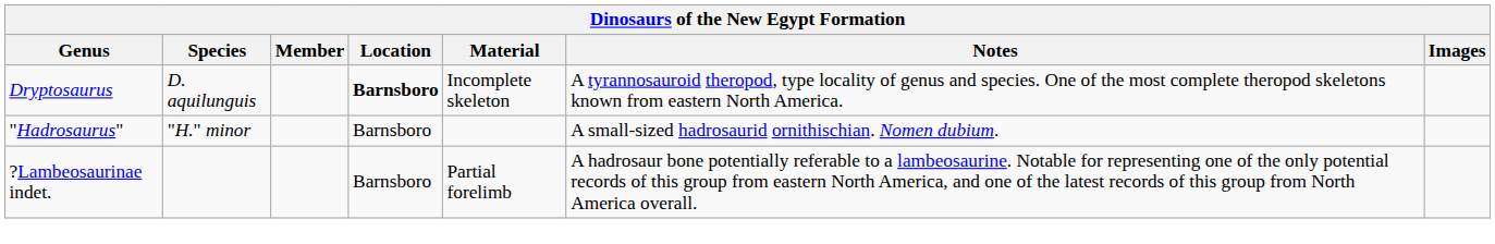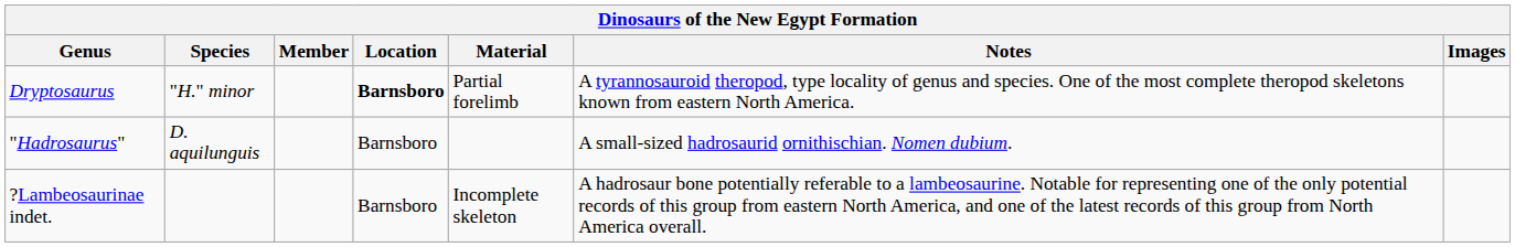Dryptosaurus | Species: D. aquilunguis -> "H." minor
Dryptosaurus | Material: Incomplete skeleton -> Partial forelimb
"Hadrosaurus" | Species: "H." minor -> D. aquilunguis
?Lambeosaurinae indet. | Material: Partial forelimb -> Incomplete skeleton
